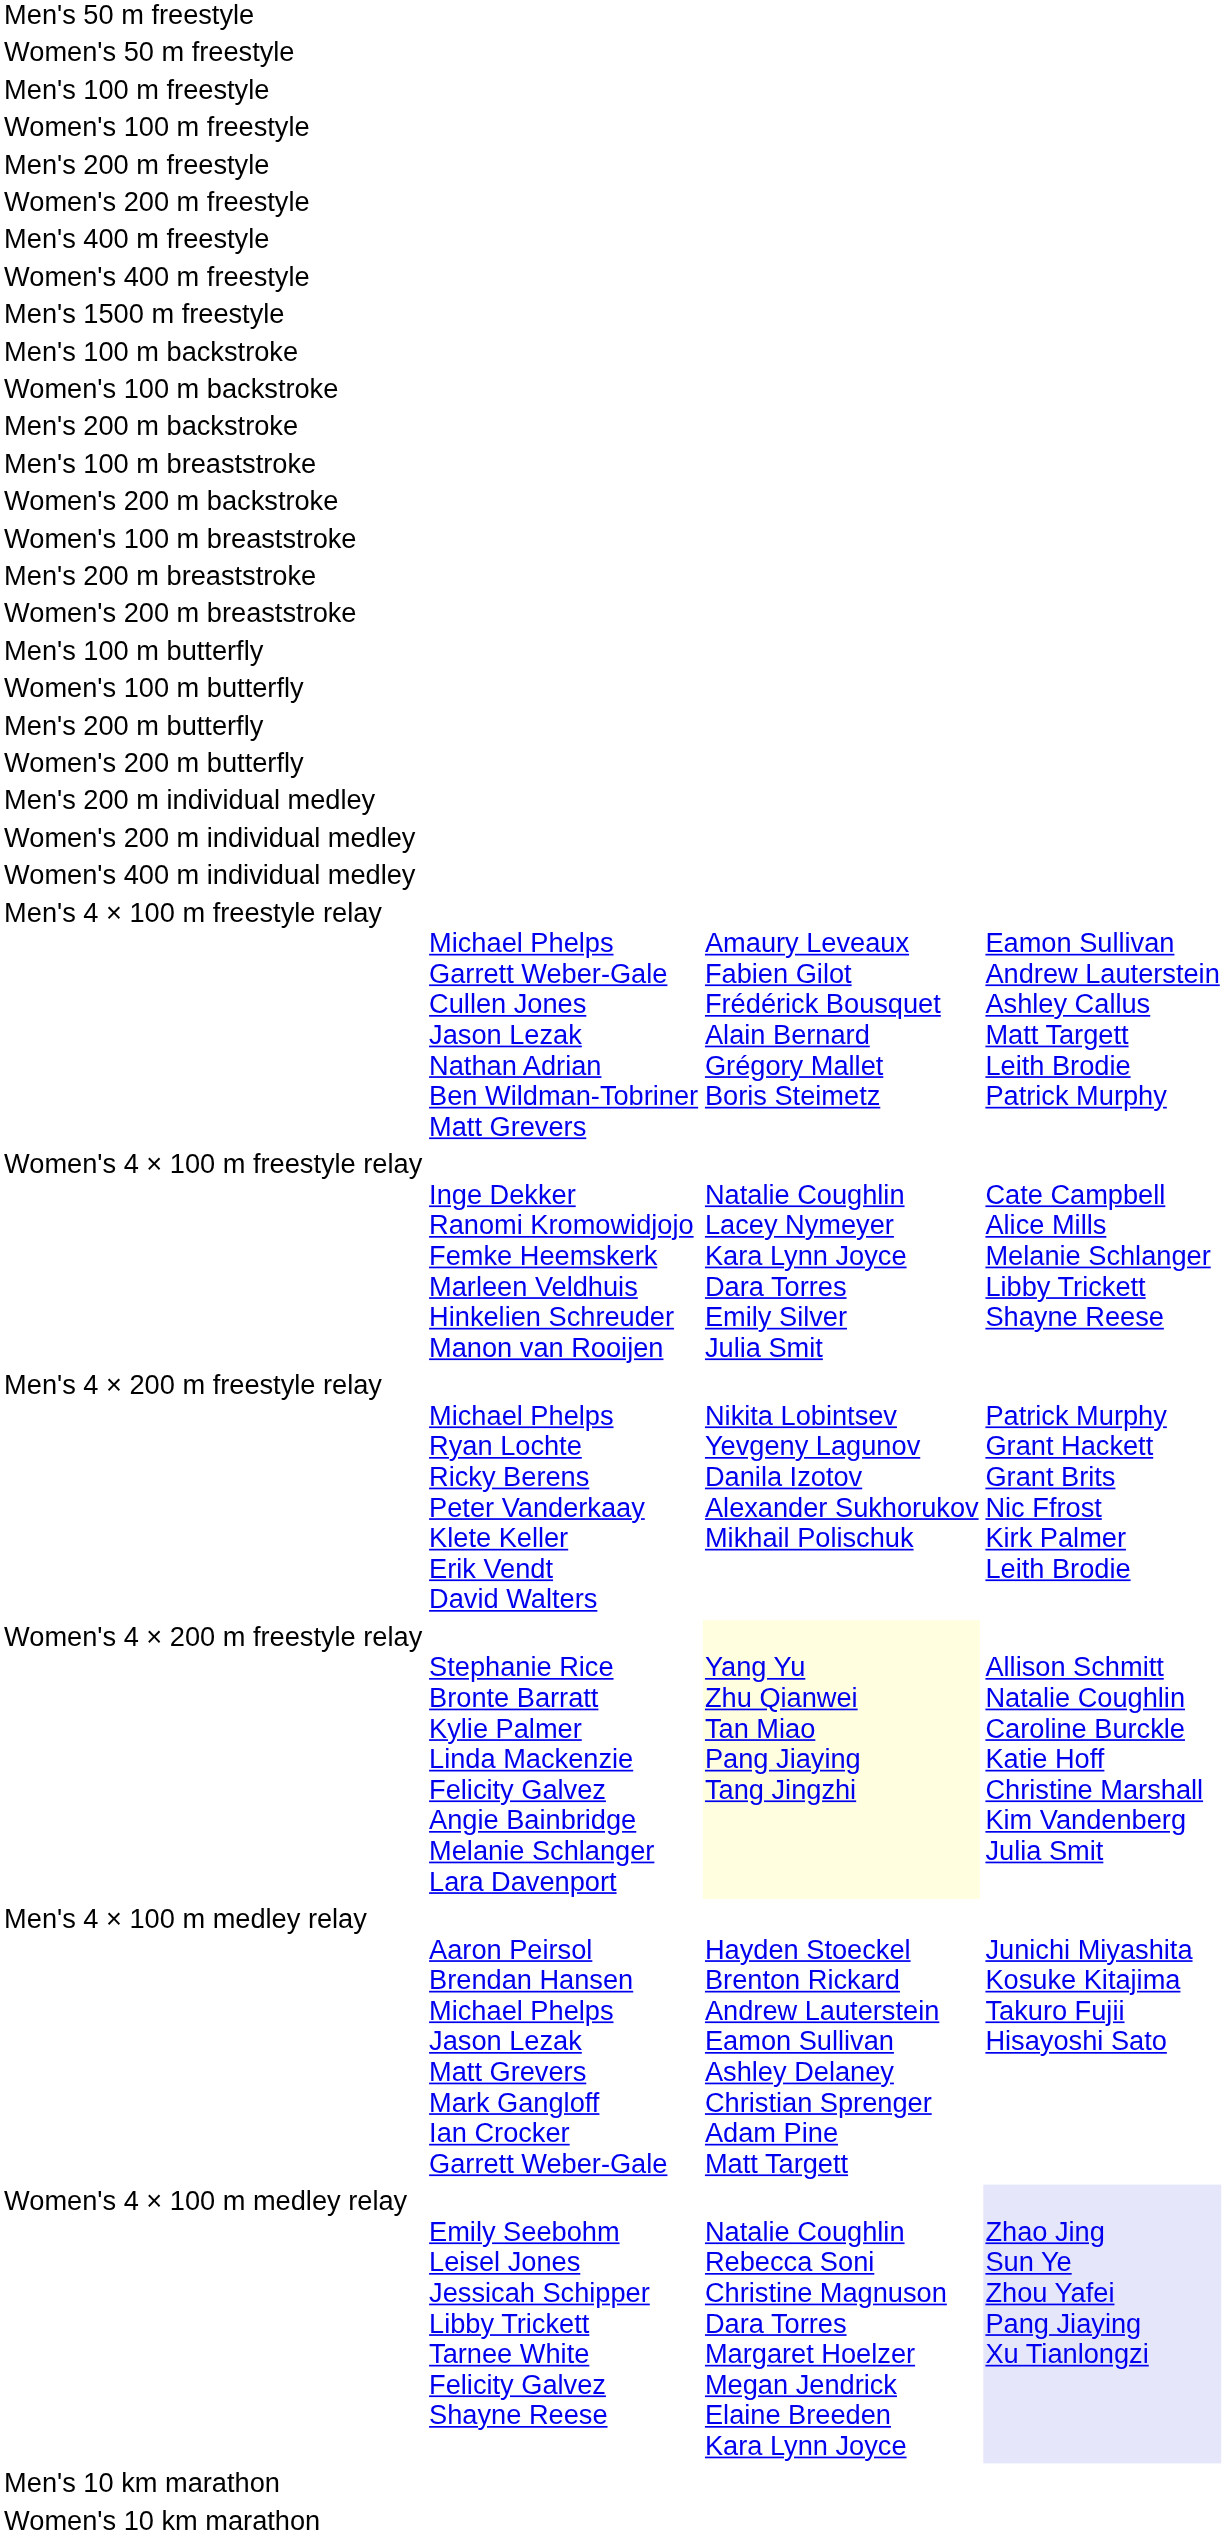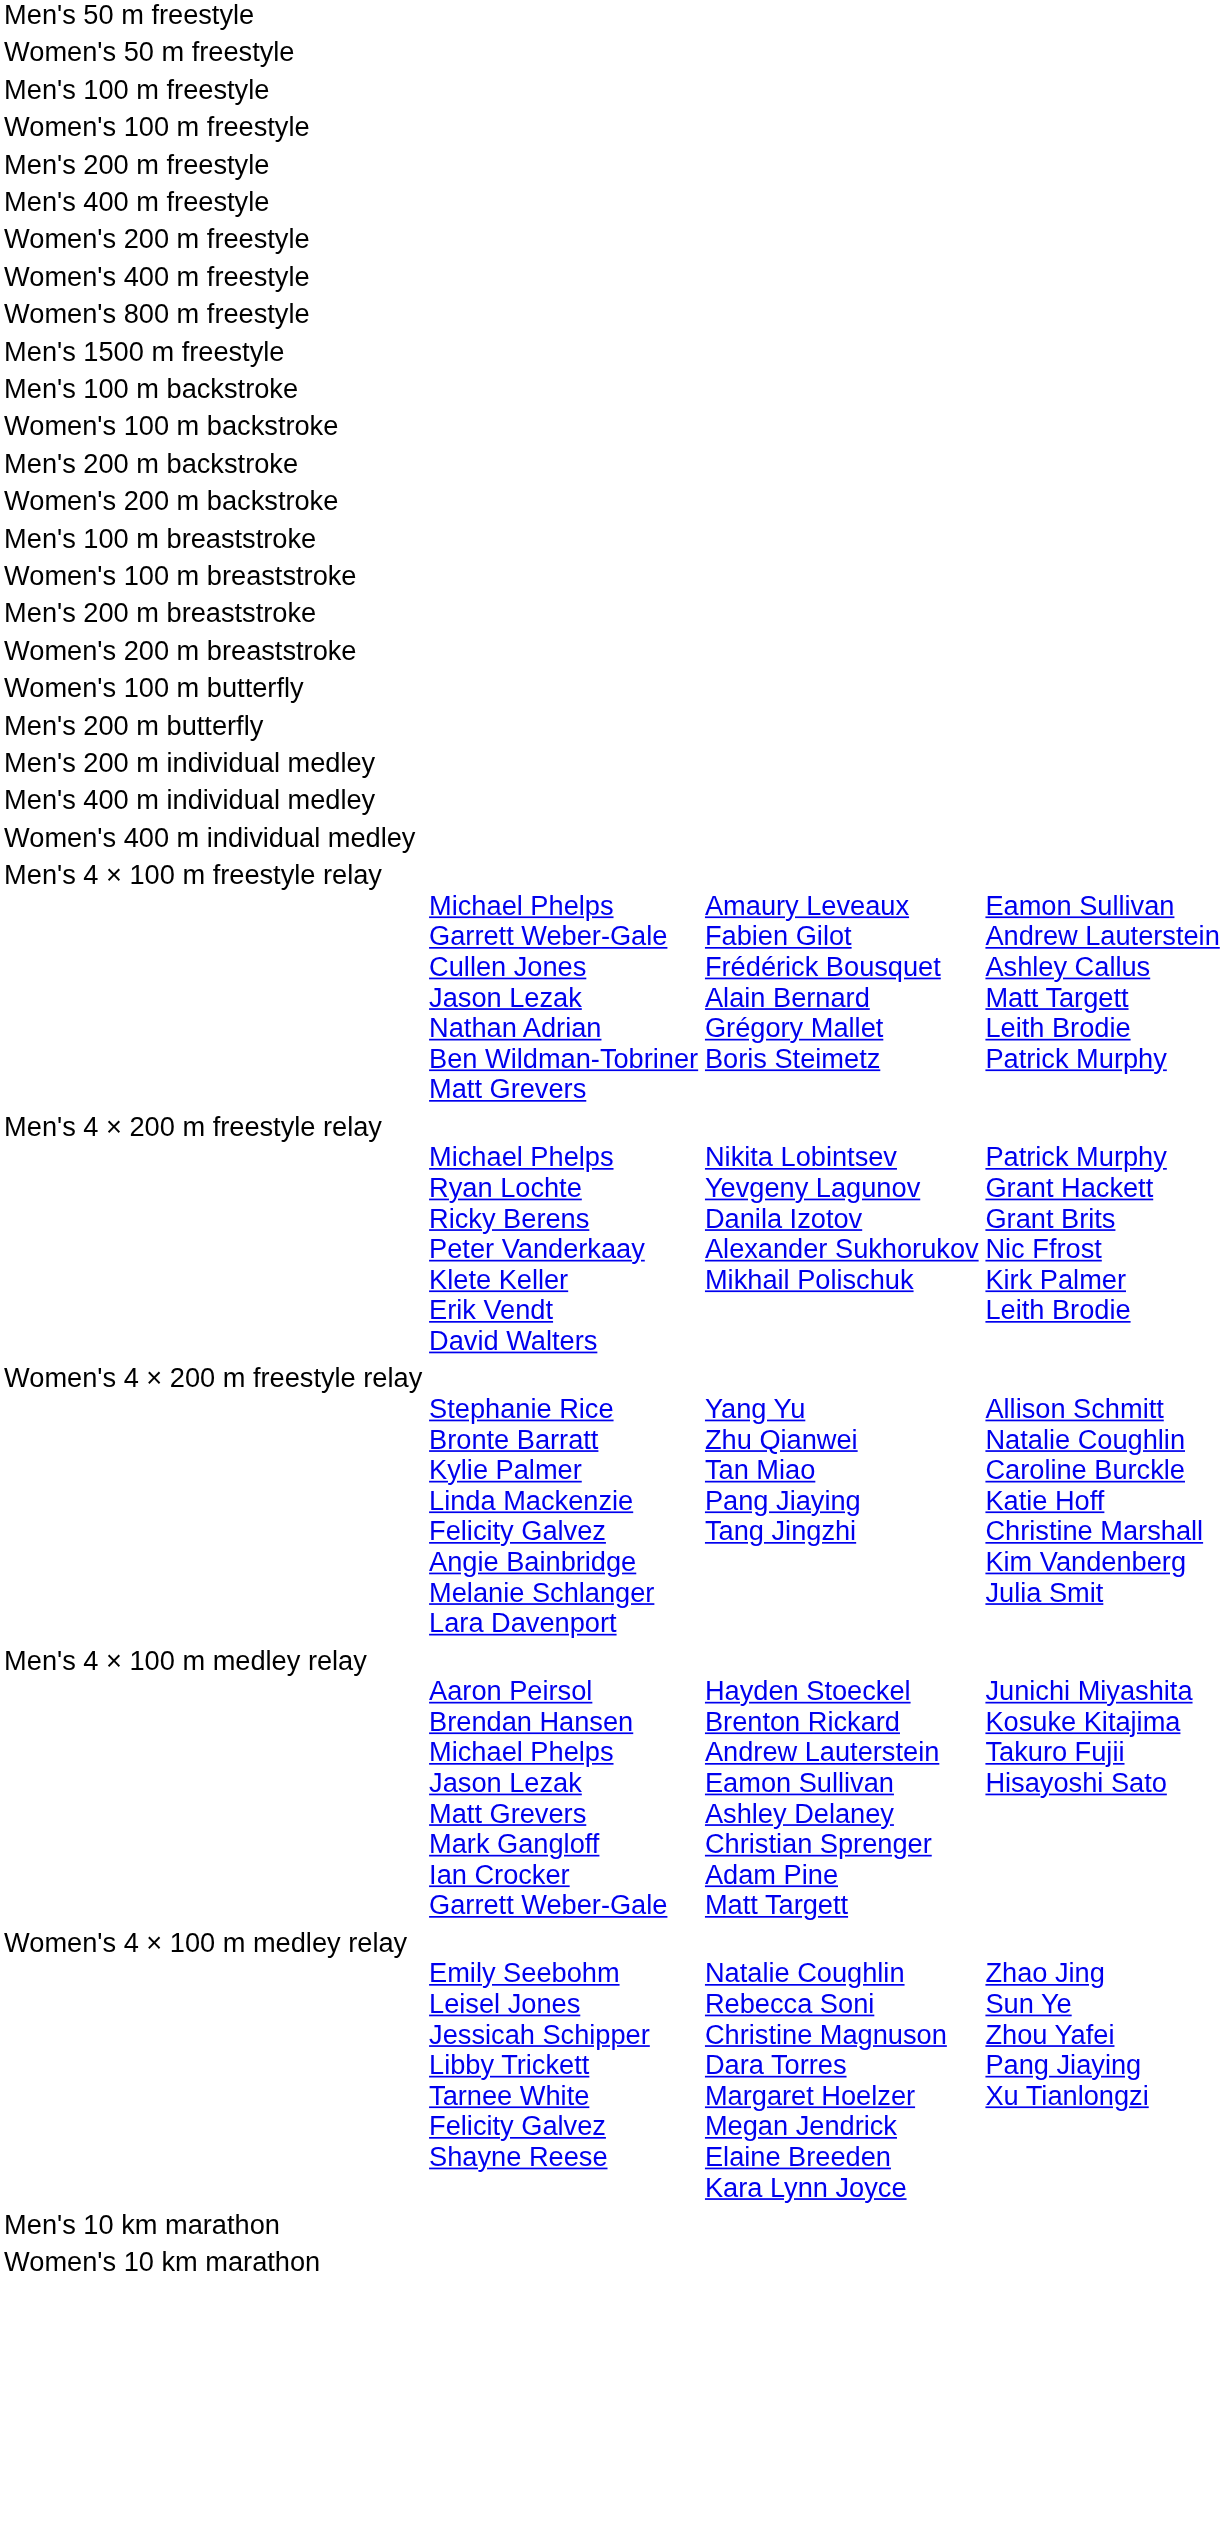rows swapped: Women's 200 m freestyle <-> Men's 400 m freestyle
+ row: Women's 800 m freestyle
rows swapped: Women's 200 m backstroke <-> Men's 100 m breaststroke
- row: Men's 100 m butterfly
- row: Women's 200 m butterfly
- row: Women's 200 m individual medley
+ row: Men's 400 m individual medley
- row: Women's 4 × 100 m freestyle relay | Inge Dekker Ranomi Kromowidjojo Femke Heemskerk Marleen Veldhuis Hinkelien Schreuder Manon van Rooijen | Natalie Coughlin Lacey Nymeyer Kara Lynn Joyce Dara Torres Emily Silver Julia Smit | Cate Campbell Alice Mills Melanie Schlanger Libby Trickett Shayne Reese
Women's 4 × 200 m freestyle relay | column 3: lightyellow background -> no background
Women's 4 × 100 m medley relay | column 4: lavender background -> no background
